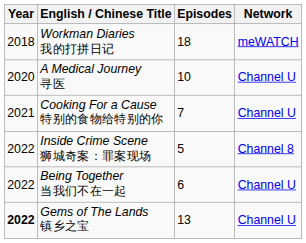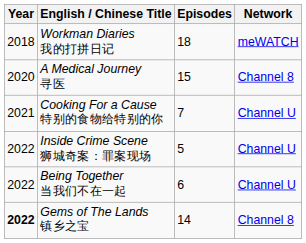A Medical Journey 寻医 | Episodes: 10 -> 15
A Medical Journey 寻医 | Network: Channel U -> Channel 8
Inside Crime Scene 狮城奇案：罪案现场 | Network: Channel 8 -> Channel U
Gems of The Lands 镇乡之宝 | Episodes: 13 -> 14
Gems of The Lands 镇乡之宝 | Network: Channel U -> Channel 8
